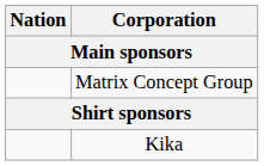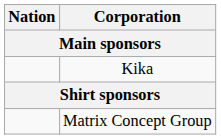rows swapped: Matrix Concept Group <-> Kika
